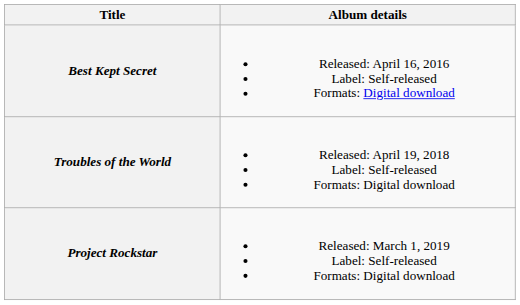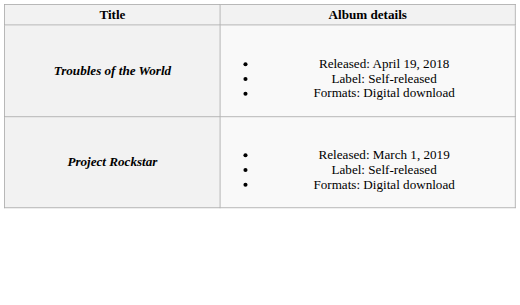- row: Best Kept Secret | Released: April 16, 2016 Label: Self-released Formats: Digital download
